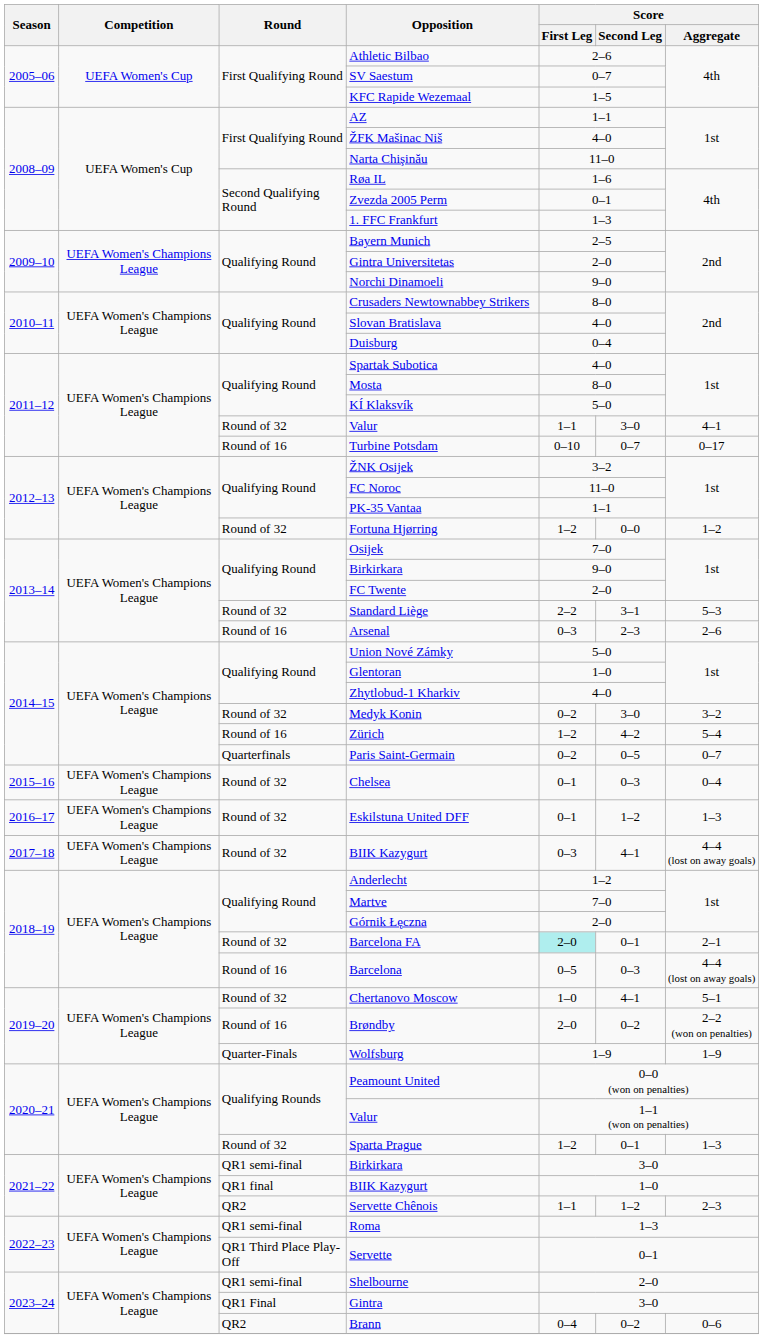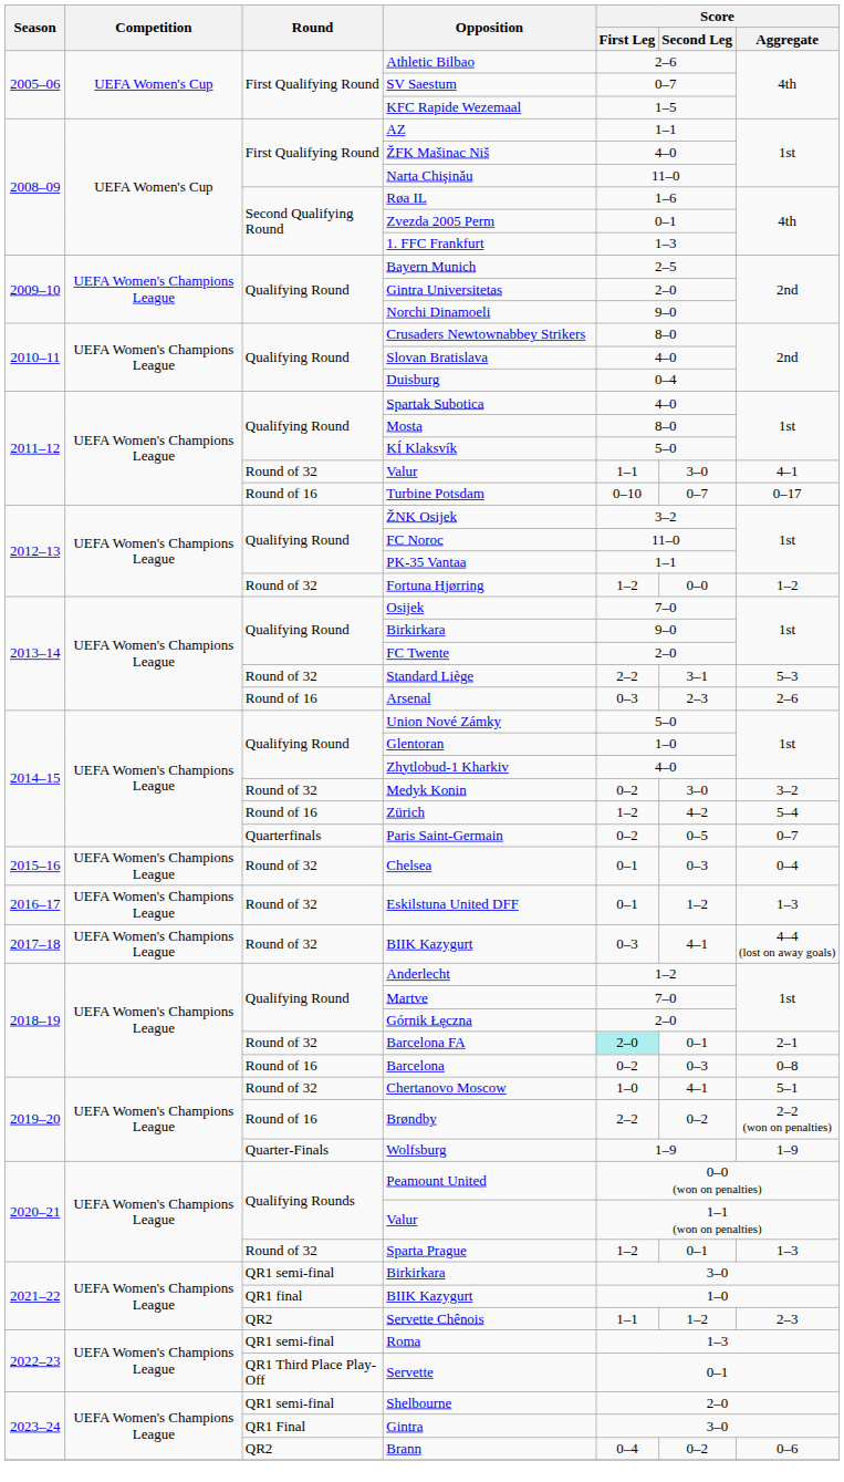Barcelona | Score / First Leg: 0–5 -> 0–2
Barcelona | Score / Aggregate: 4–4 (lost on away goals) -> 0–8
Brøndby | Score / First Leg: 2–0 -> 2–2
